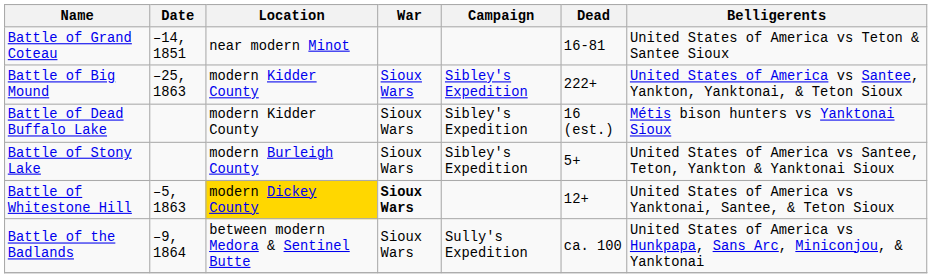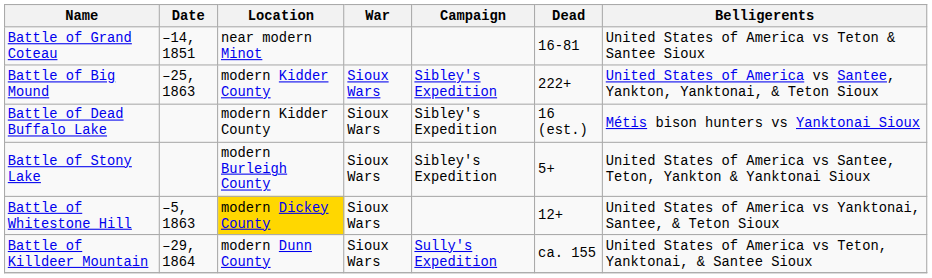Battle of Whitestone Hill | War: bold -> normal
+ row: Battle of Killdeer Mountain | –29, 1864 | modern Dunn County | Sioux Wars | Sully's Expedition | ca. 155 | United States of America vs Teton, Yanktonai, & Santee Sioux
- row: Battle of the Badlands | –9, 1864 | between modern Medora & Sentinel Butte | Sioux Wars | Sully's Expedition | ca. 100 | United States of America vs Hunkpapa, Sans Arc, Miniconjou, & Yanktonai
